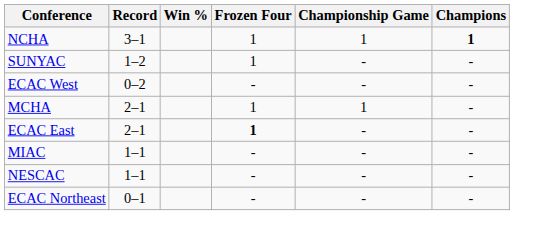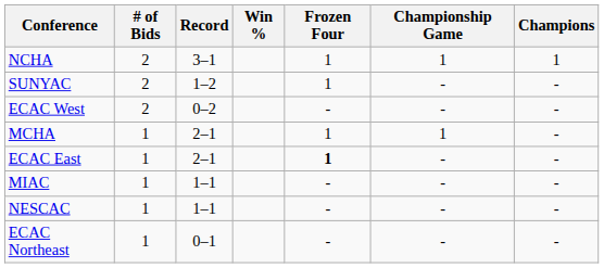+ column: # of Bids | 2 | 2 | 2 | 1 | 1 | 1 | 1 | 1
NCHA | Champions: bold -> normal
